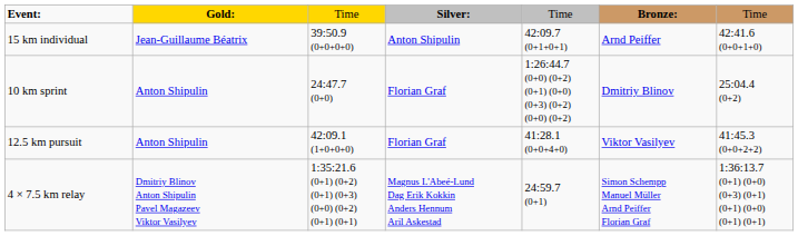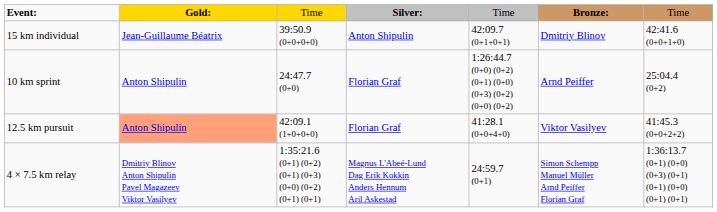15 km individual | column 6: Arnd Peiffer -> Dmitriy Blinov
10 km sprint | column 6: Dmitriy Blinov -> Arnd Peiffer
12.5 km pursuit | column 2: no background -> lightsalmon background
